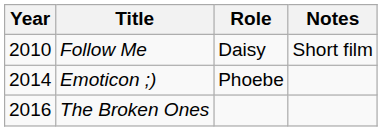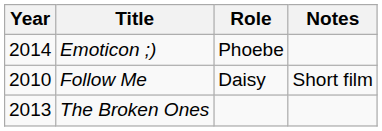rows swapped: Follow Me <-> Emoticon ;)
The Broken Ones | Year: 2016 -> 2013
